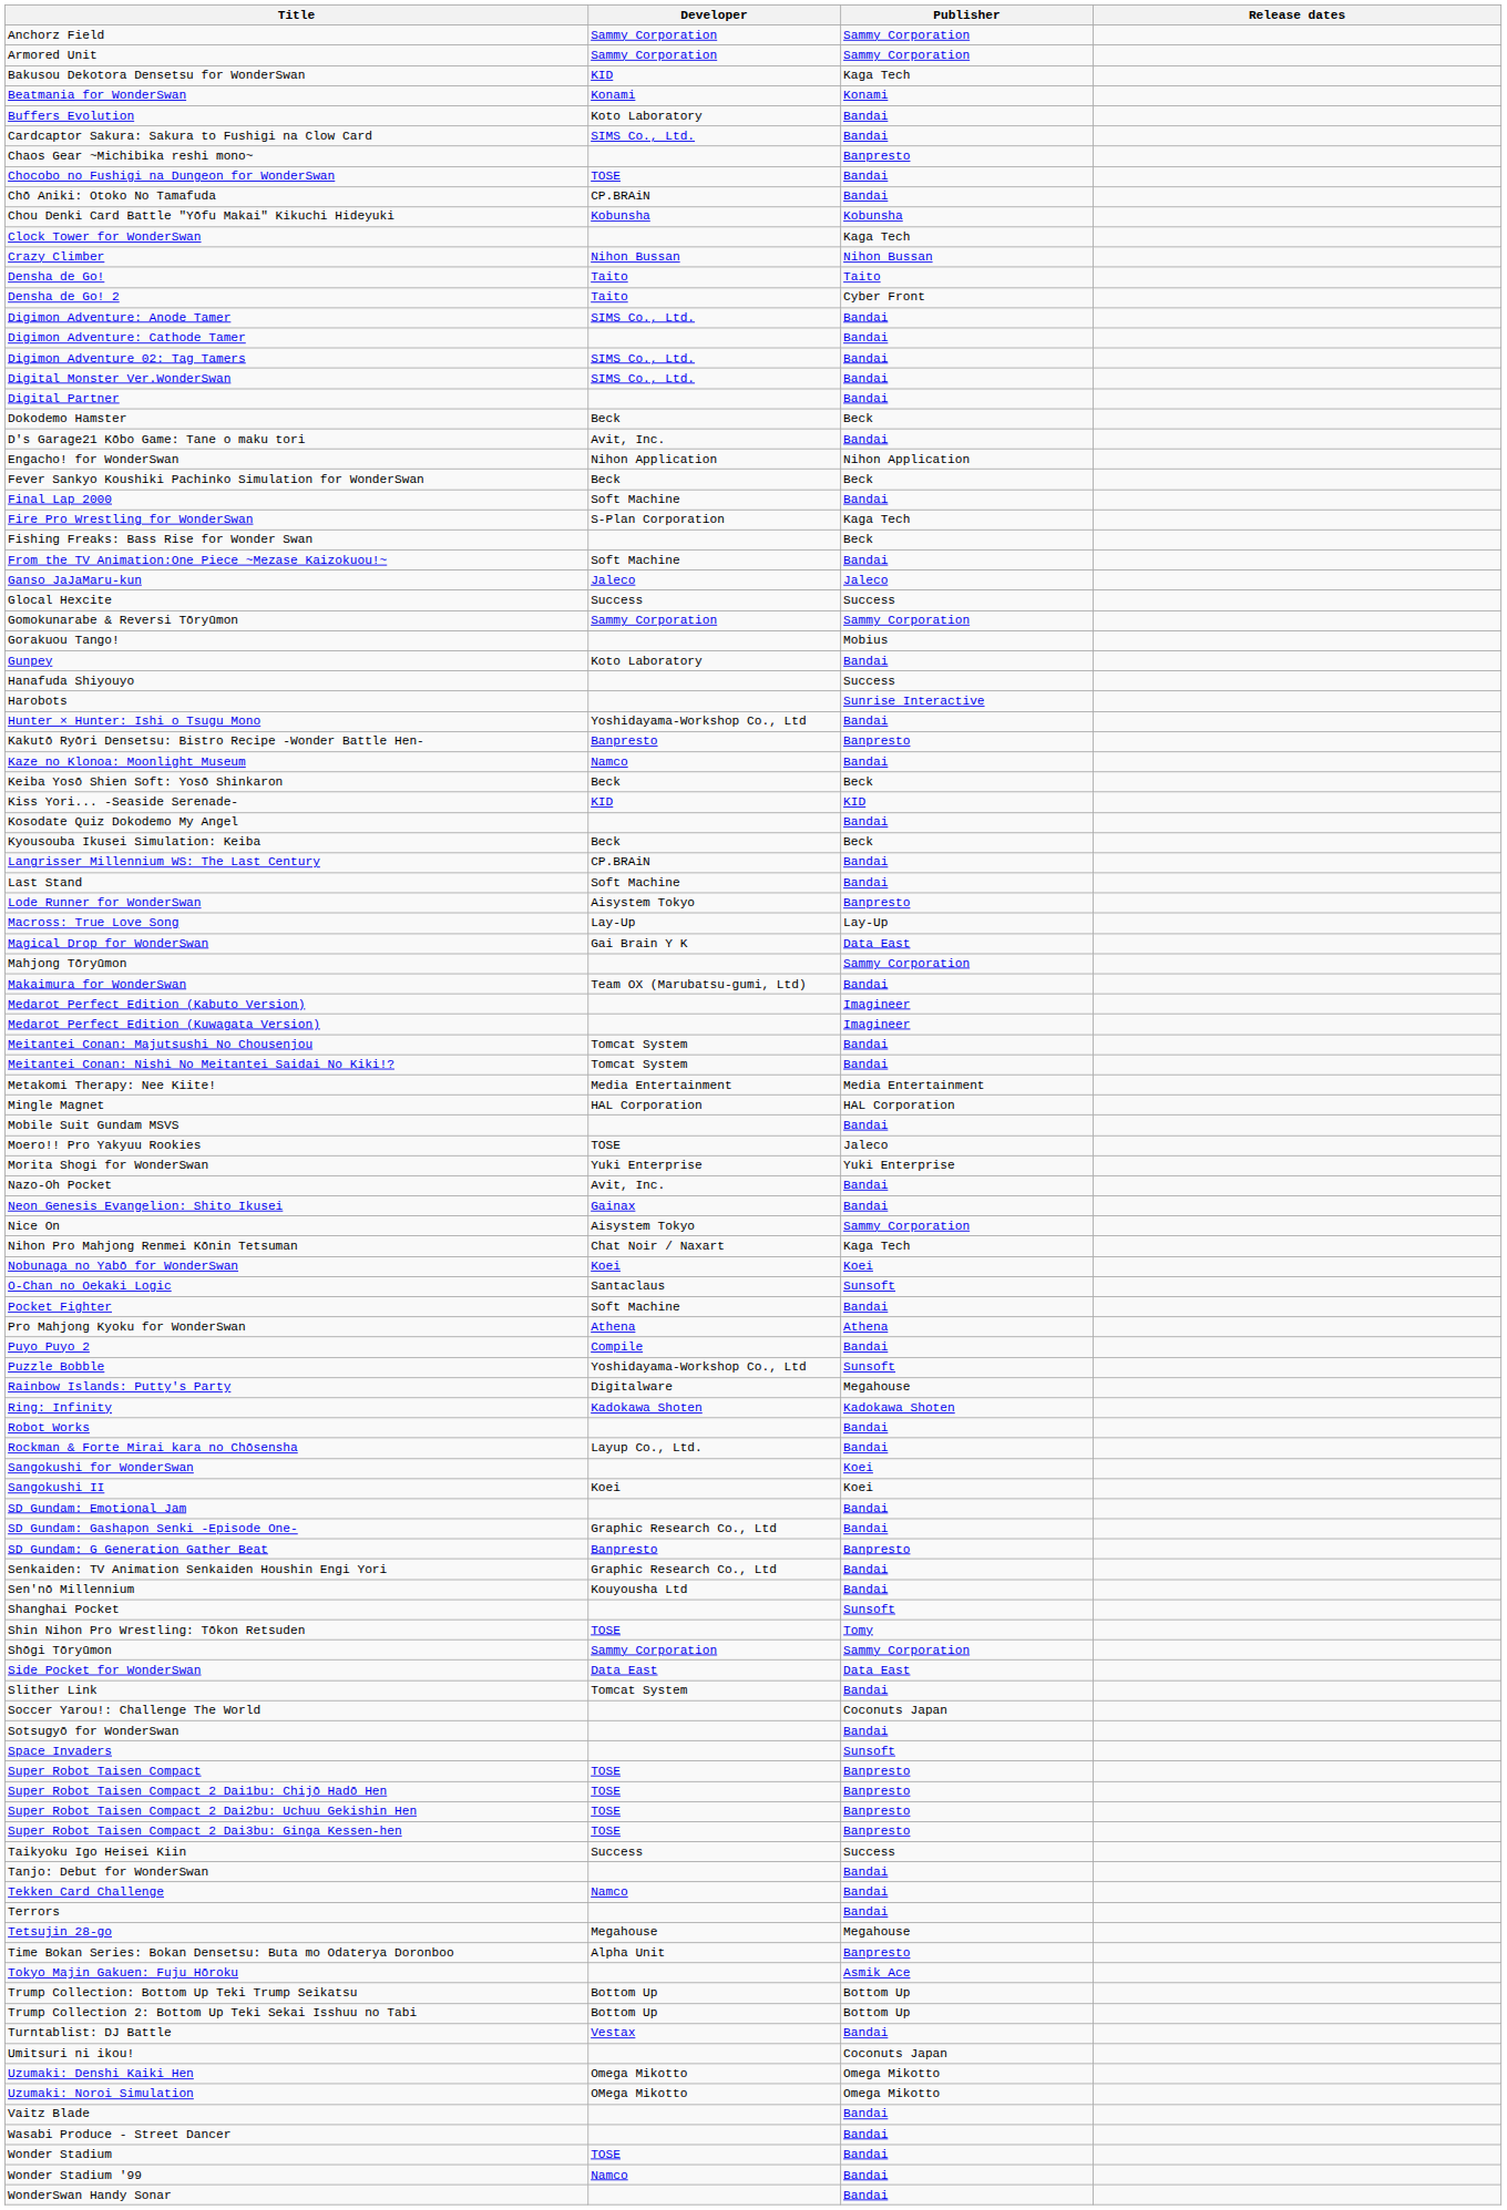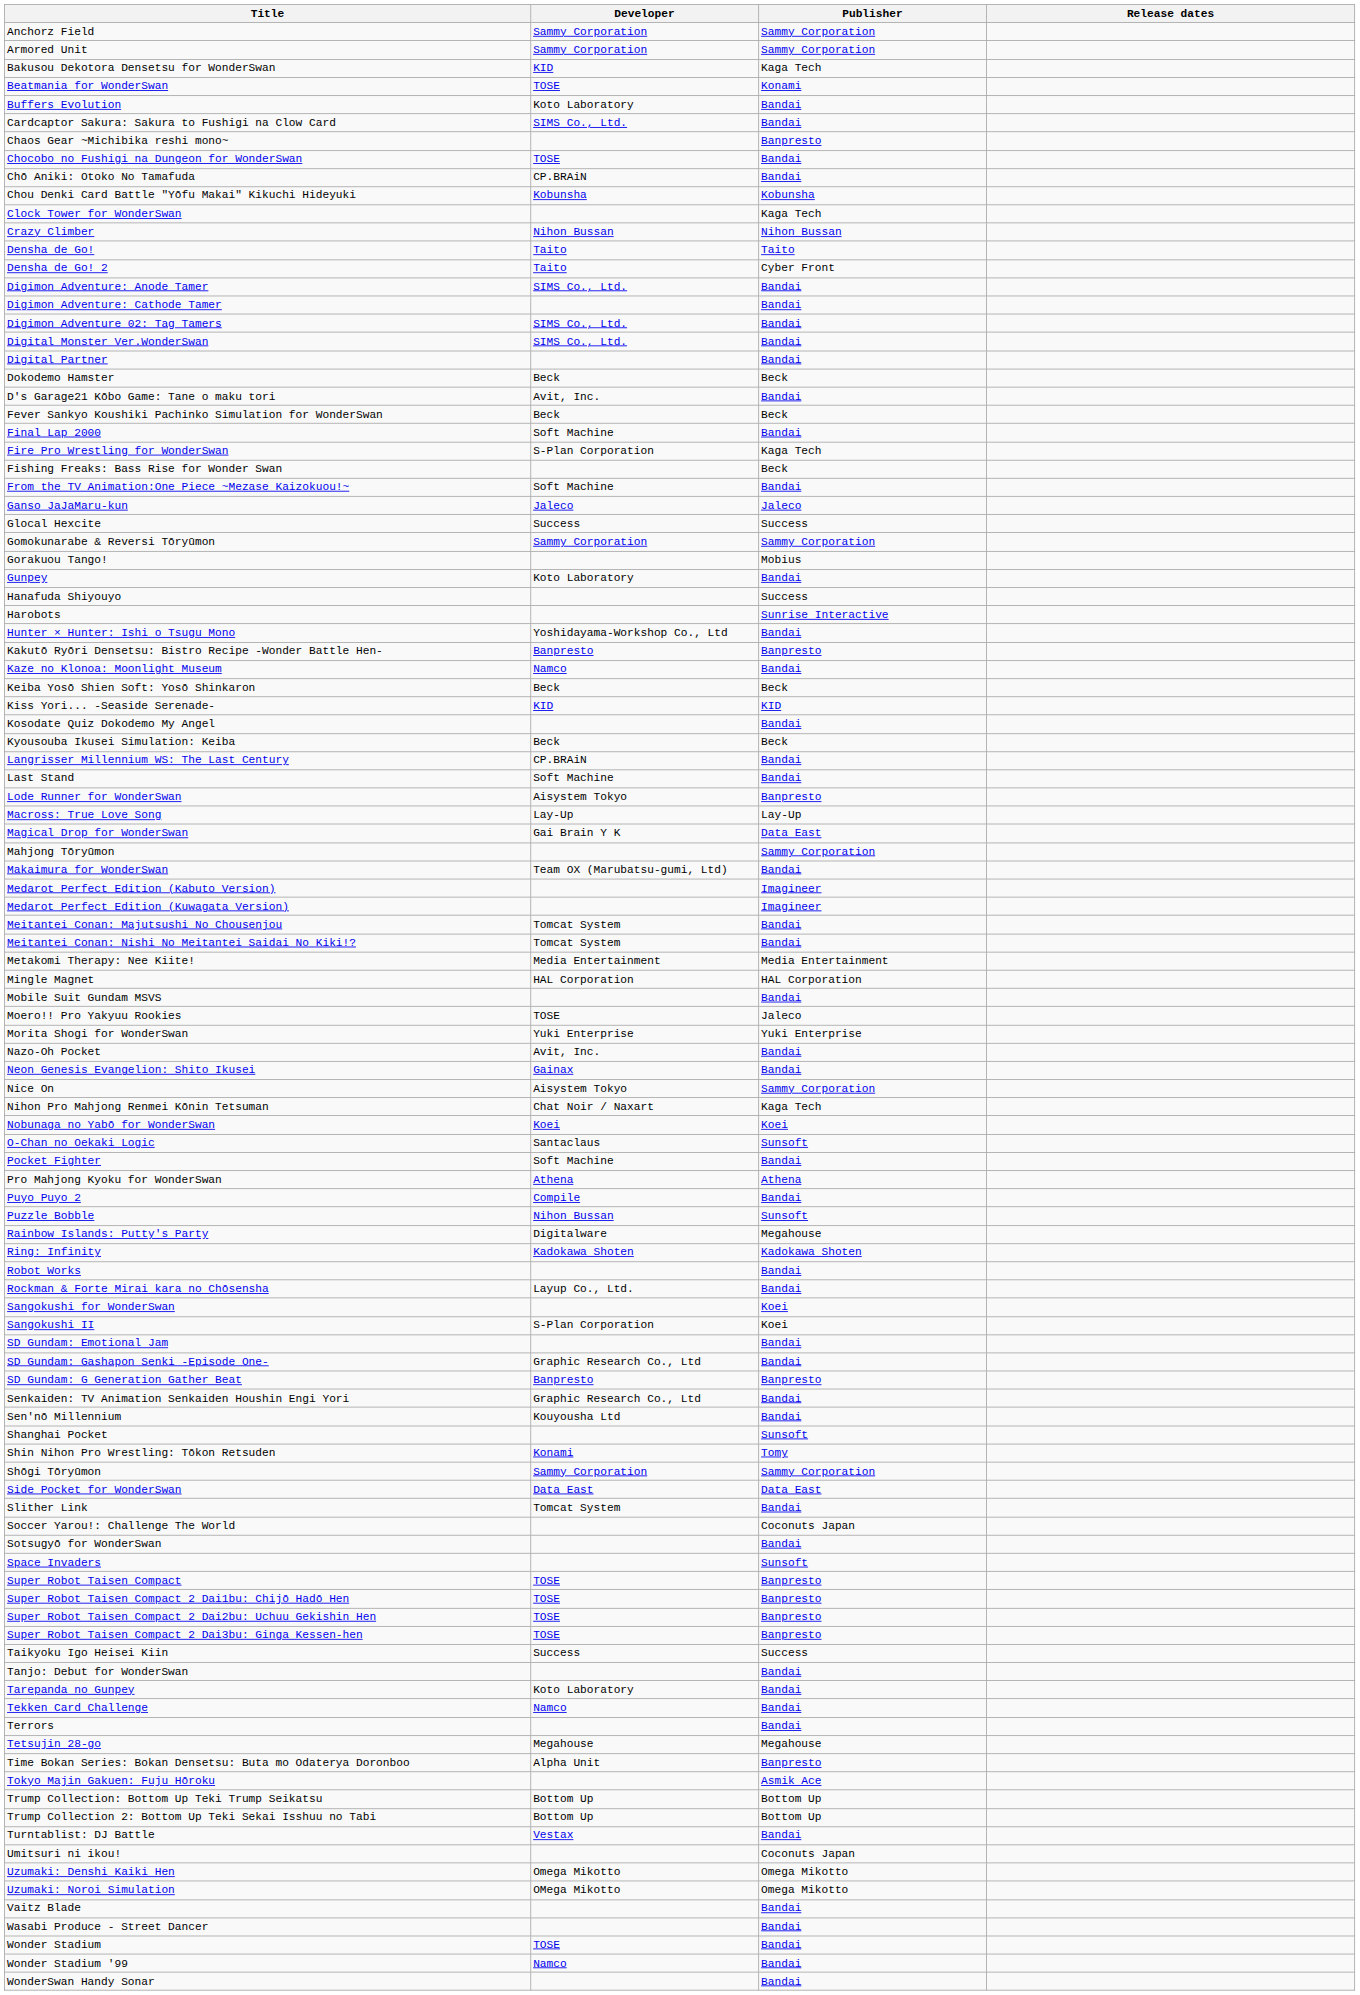Beatmania for WonderSwan | Developer: Konami -> TOSE
- row: Engacho! for WonderSwan | Nihon Application | Nihon Application
Puzzle Bobble | Developer: Yoshidayama-Workshop Co., Ltd -> Nihon Bussan
Sangokushi II | Developer: Koei -> S-Plan Corporation
Shin Nihon Pro Wrestling: Tōkon Retsuden | Developer: TOSE -> Konami
+ row: Tarepanda no Gunpey | Koto Laboratory | Bandai
